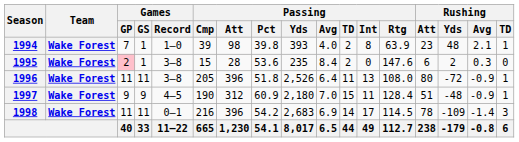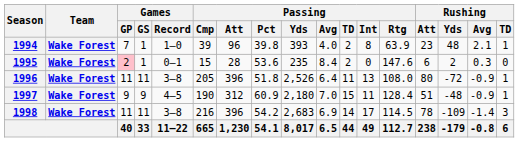1994 | Passing / Att: 98 -> 96
1995 | Games / Record: 3–8 -> 0–1
1998 | Games / Record: 0–1 -> 3–8
